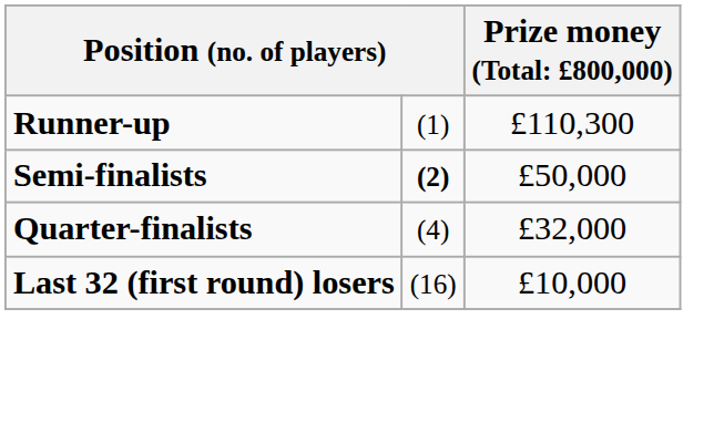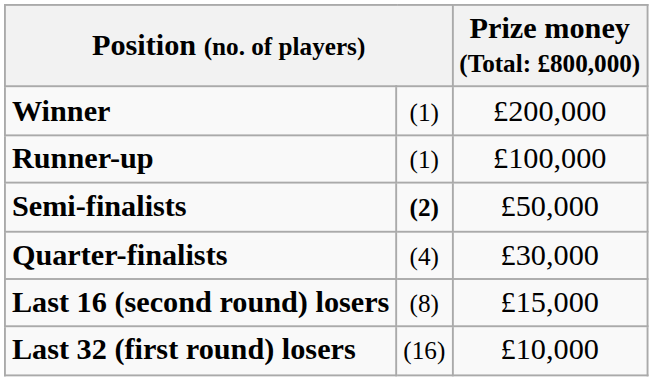+ row: Winner | (1) | £200,000
Runner-up | column 3: £110,300 -> £100,000
Quarter-finalists | column 3: £32,000 -> £30,000
+ row: Last 16 (second round) losers | (8) | £15,000
